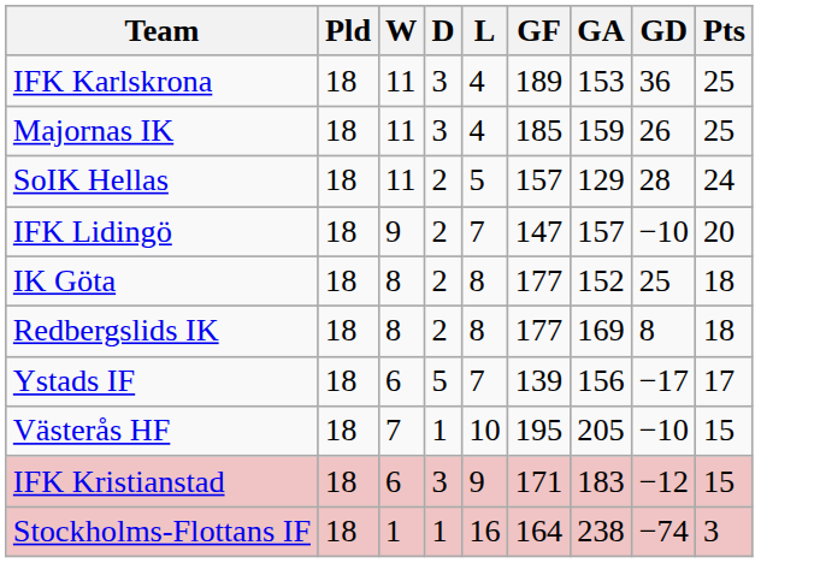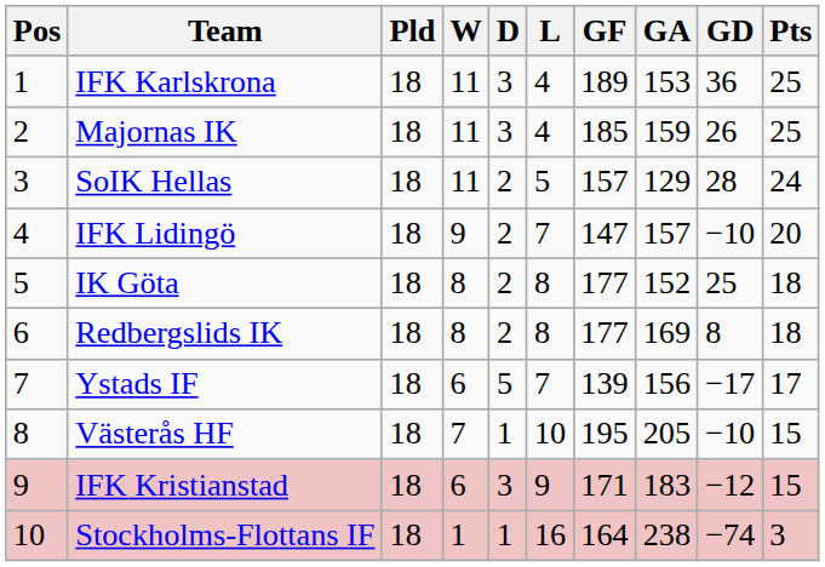+ column: Pos | 1 | 2 | 3 | 4 | 5 | 6 | 7 | 8 | 9 | 10
